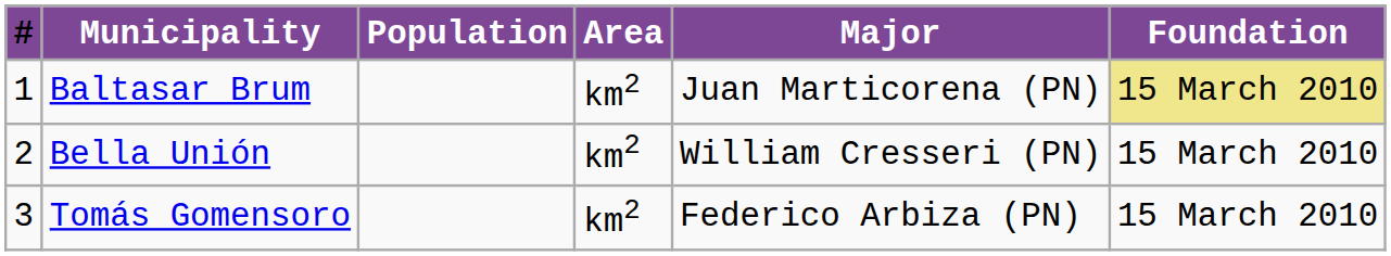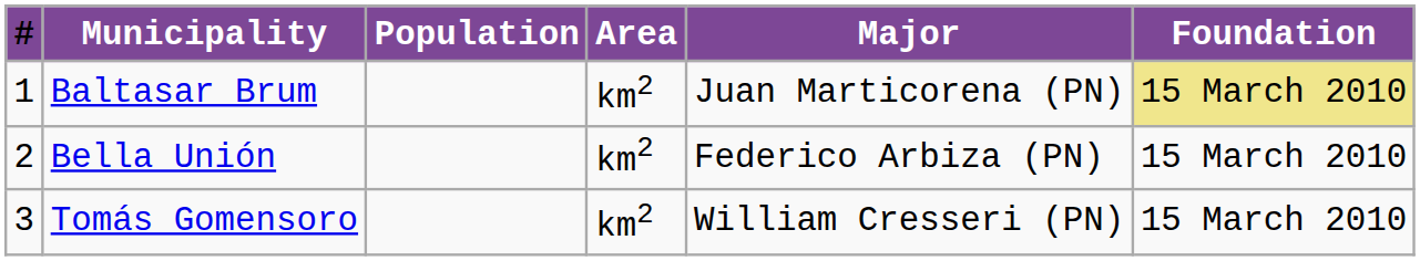Bella Unión | Major: William Cresseri (PN) -> Federico Arbiza (PN)
Tomás Gomensoro | Major: Federico Arbiza (PN) -> William Cresseri (PN)
